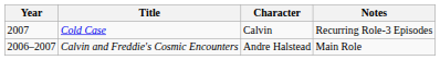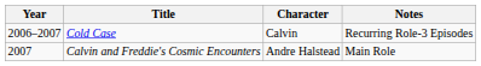Cold Case | Year: 2007 -> 2006–2007
Calvin and Freddie's Cosmic Encounters | Year: 2006–2007 -> 2007
